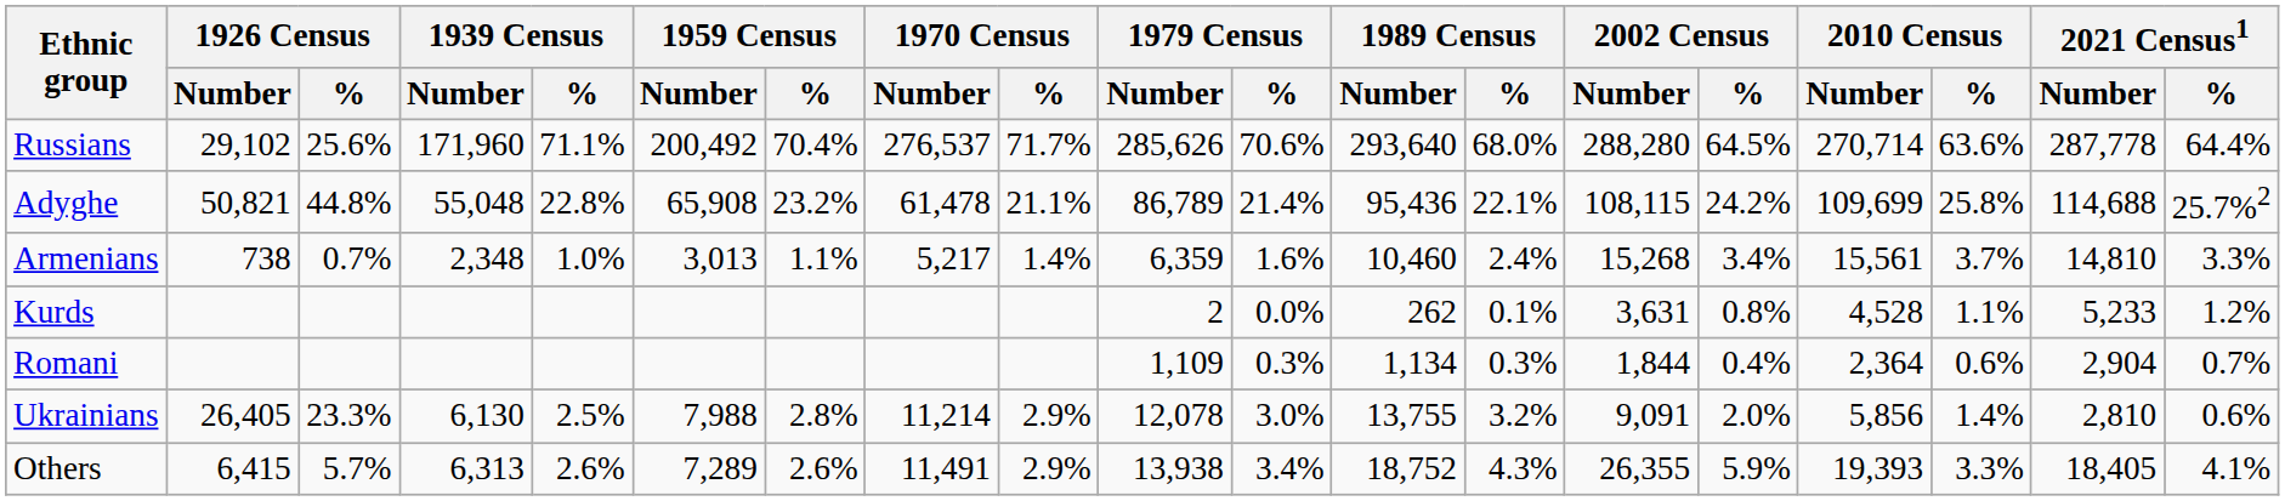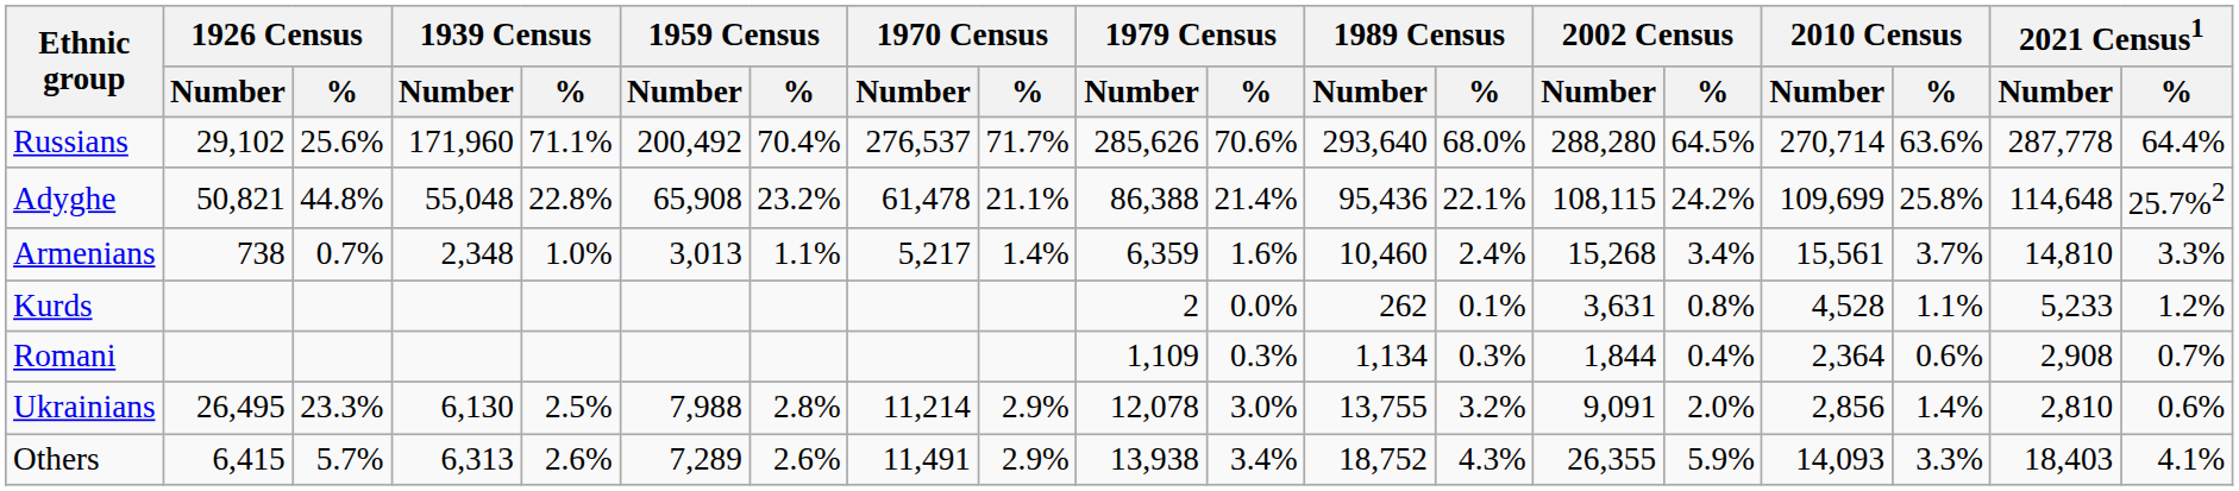Adyghe | 1979 Census / Number: 86,789 -> 86,388
Adyghe | 2021 Census1 / Number: 114,688 -> 114,648
Romani | 2021 Census1 / Number: 2,904 -> 2,908
Ukrainians | 1926 Census / Number: 26,405 -> 26,495
Ukrainians | 2010 Census / Number: 5,856 -> 2,856
Others | 2010 Census / Number: 19,393 -> 14,093
Others | 2021 Census1 / Number: 18,405 -> 18,403
